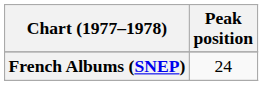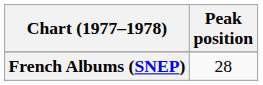French Albums (SNEP) | Peak position: 24 -> 28
